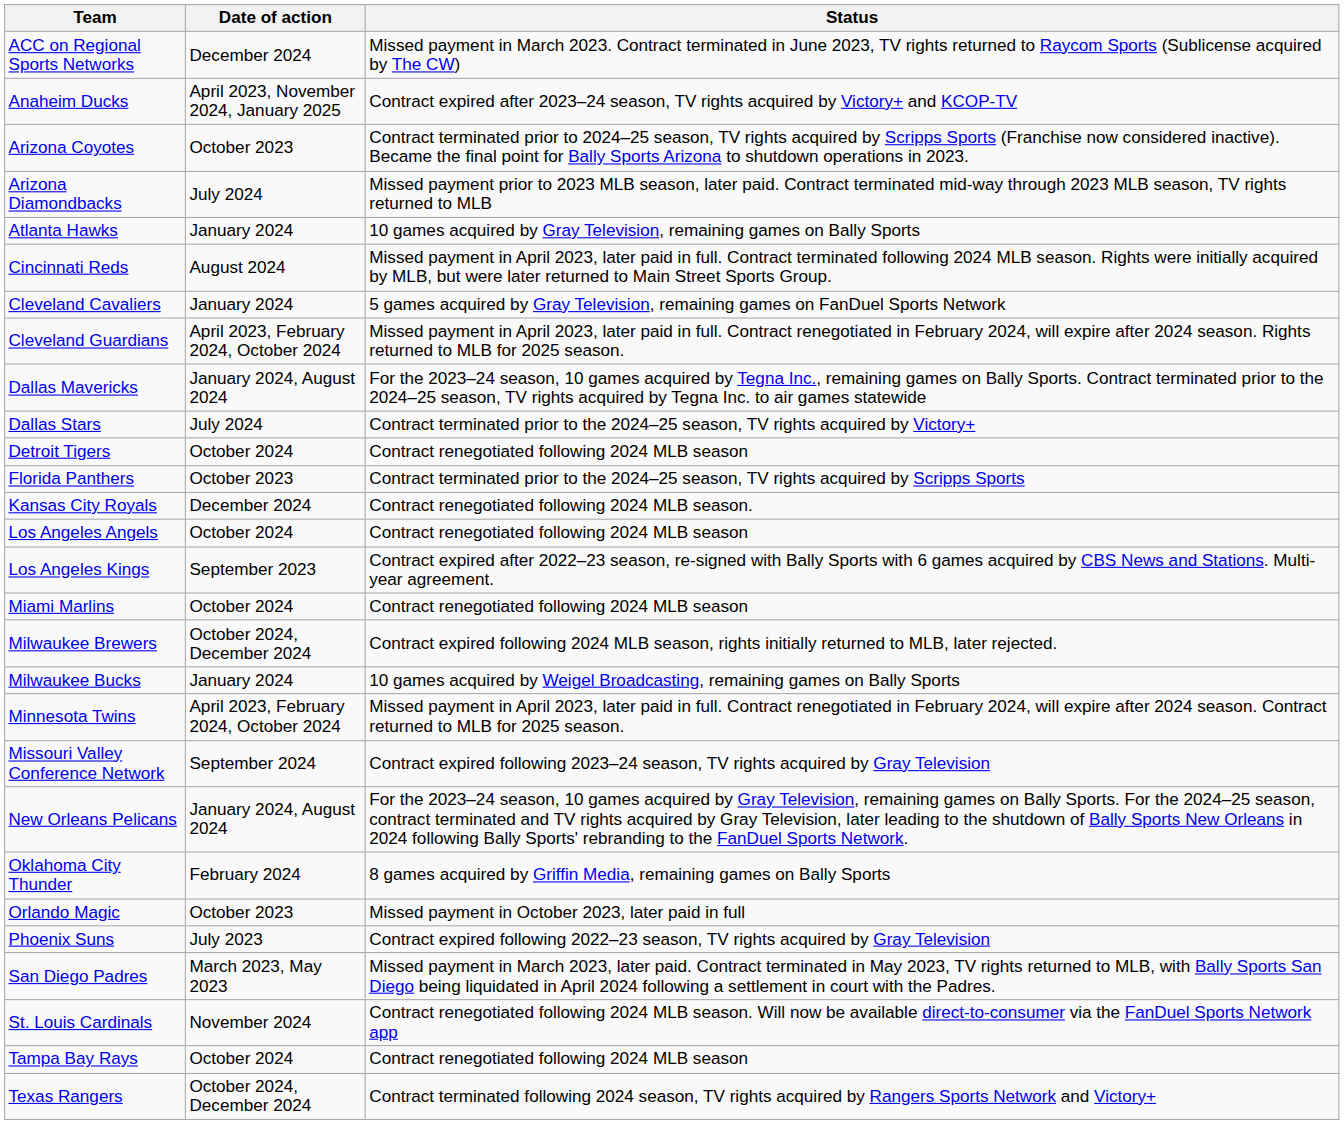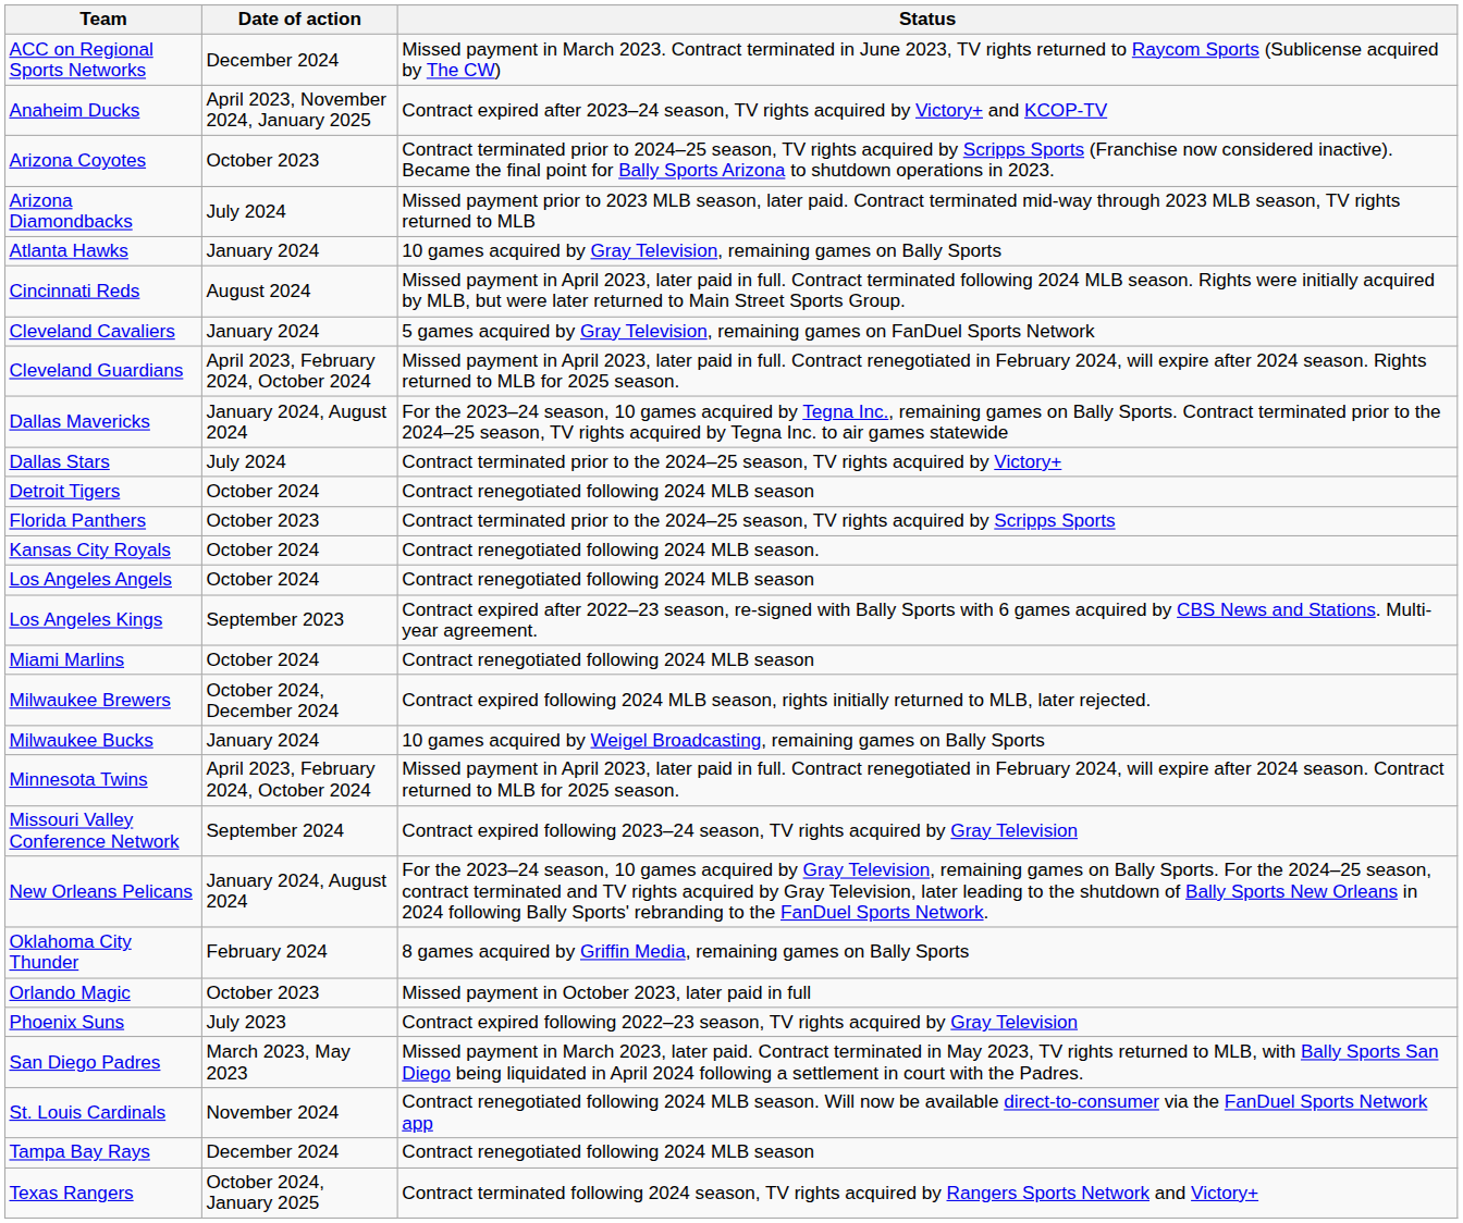Kansas City Royals | Date of action: December 2024 -> October 2024
Tampa Bay Rays | Date of action: October 2024 -> December 2024
Texas Rangers | Date of action: October 2024, December 2024 -> October 2024, January 2025
